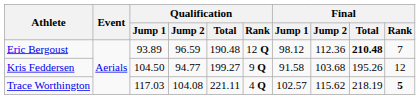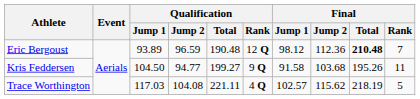Kris Feddersen | Final / Rank: 12 -> 11
Trace Worthington | Final / Rank: bold -> normal
